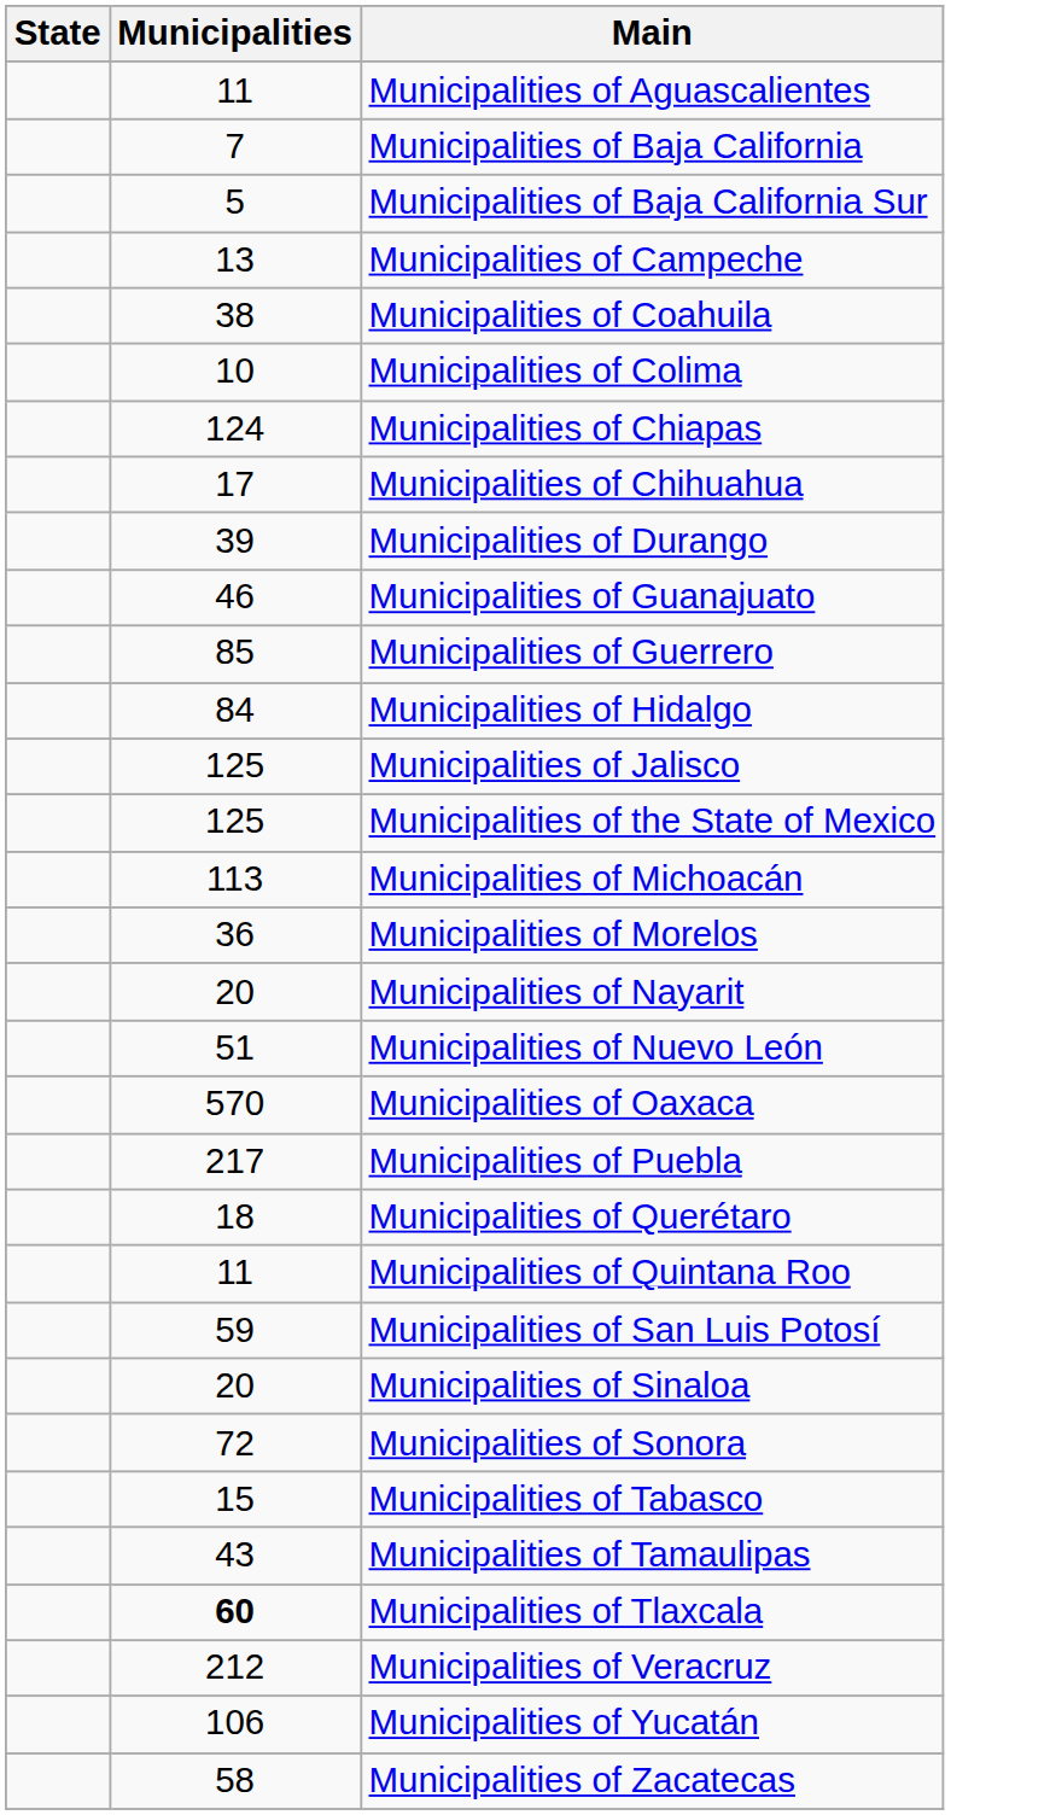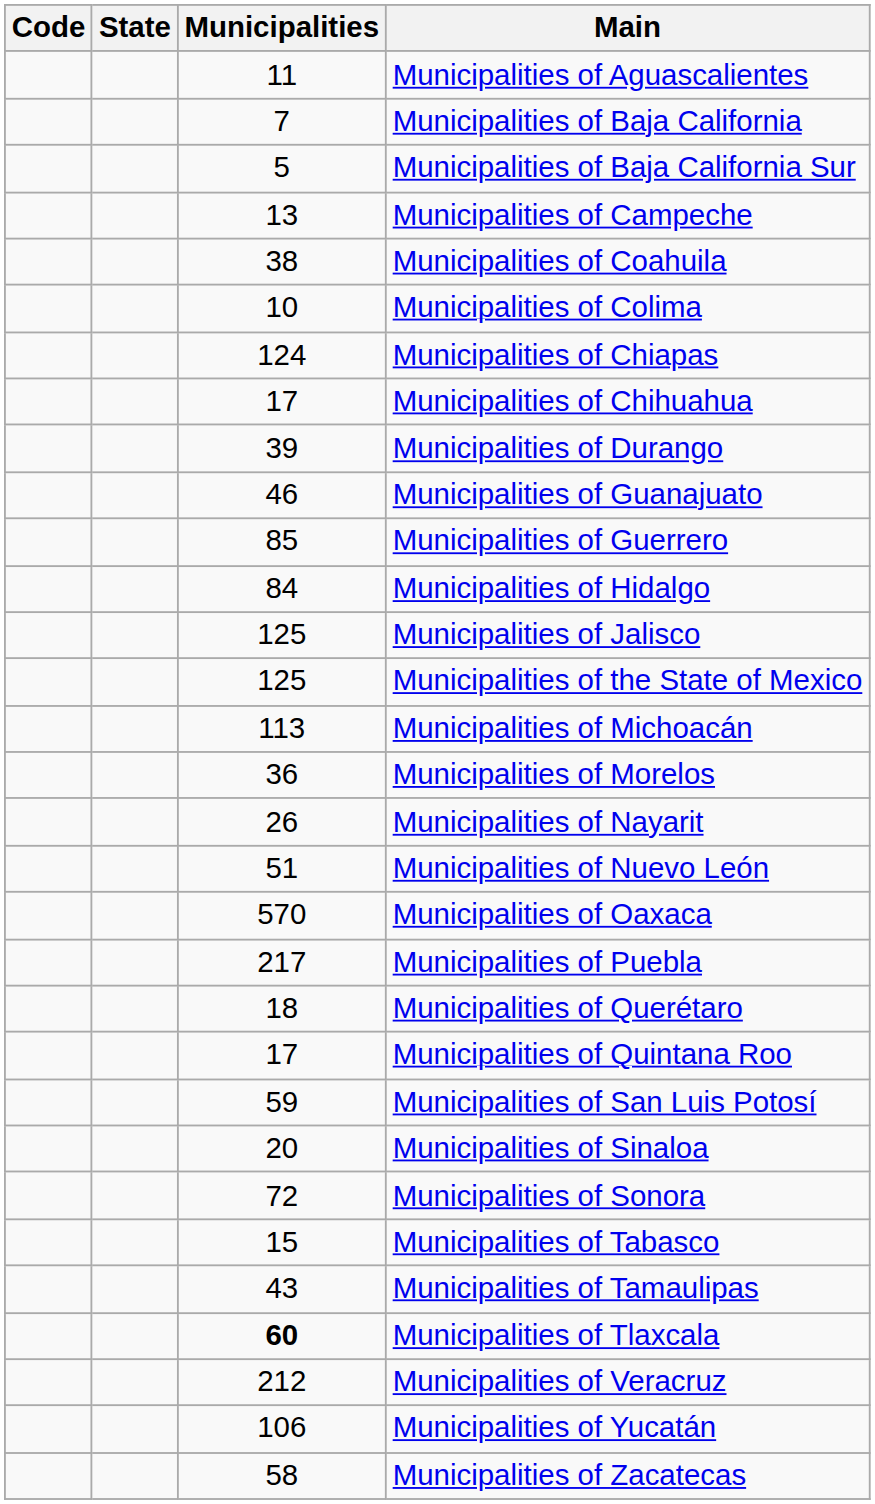+ column: Code
Municipalities of Nayarit | Municipalities: 20 -> 26
Municipalities of Quintana Roo | Municipalities: 11 -> 17
